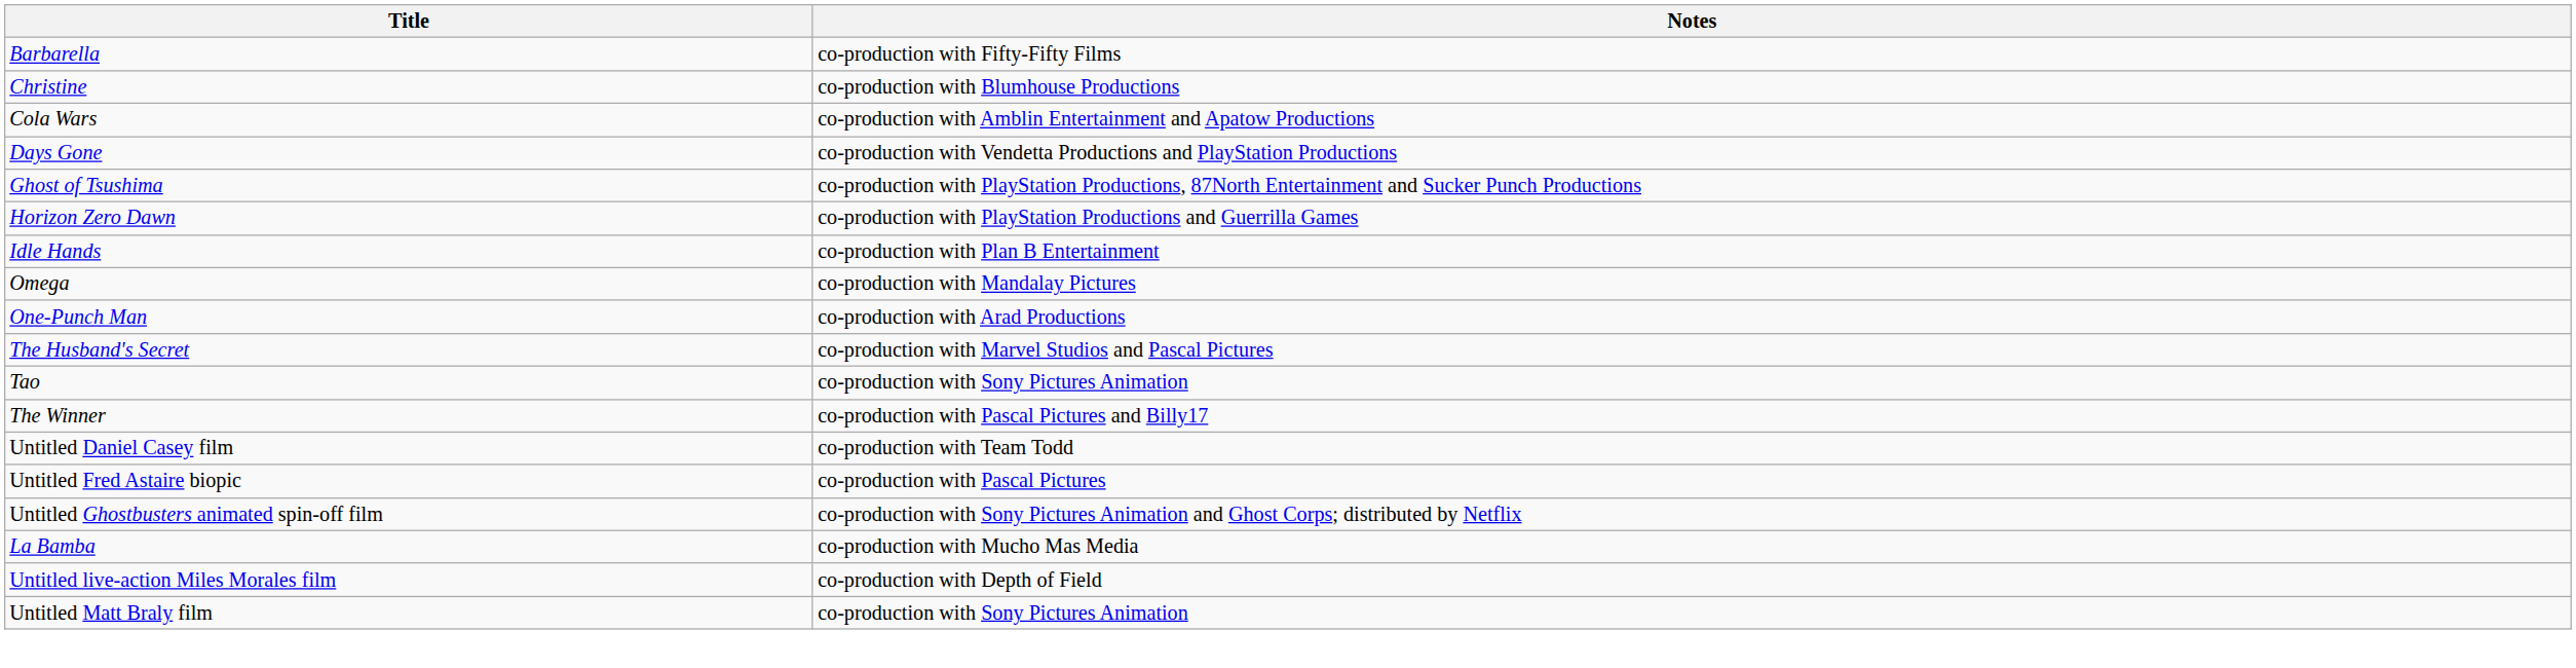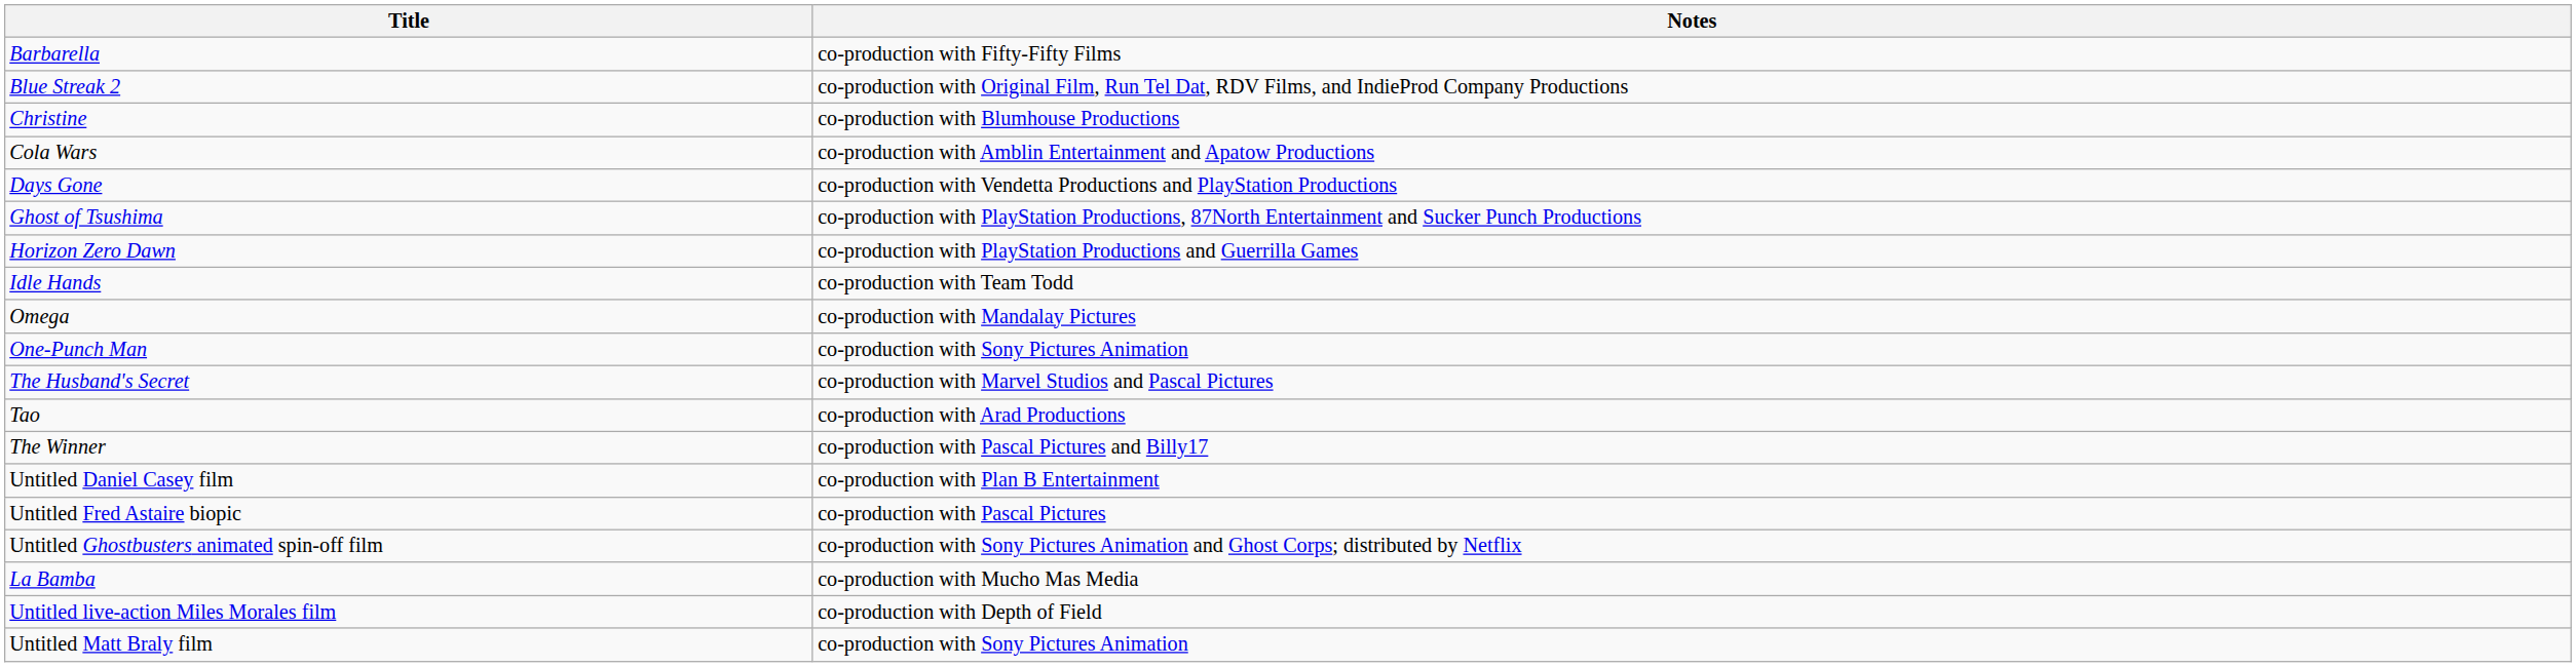+ row: Blue Streak 2 | co-production with Original Film, Run Tel Dat, RDV Films, and IndieProd Company Productions
Idle Hands | Notes: co-production with Plan B Entertainment -> co-production with Team Todd
One-Punch Man | Notes: co-production with Arad Productions -> co-production with Sony Pictures Animation
Tao | Notes: co-production with Sony Pictures Animation -> co-production with Arad Productions
Untitled Daniel Casey film | Notes: co-production with Team Todd -> co-production with Plan B Entertainment
